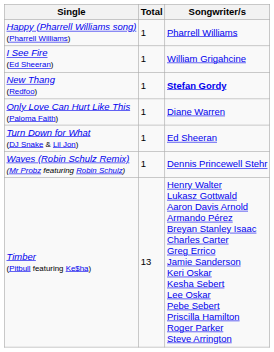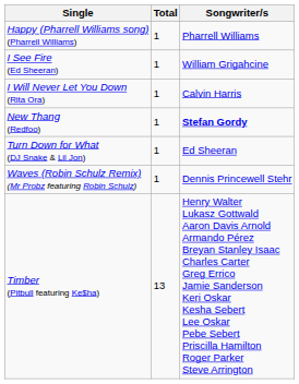+ row: I Will Never Let You Down (Rita Ora) | 1 | Calvin Harris
- row: Only Love Can Hurt Like This (Paloma Faith) | 1 | Diane Warren
